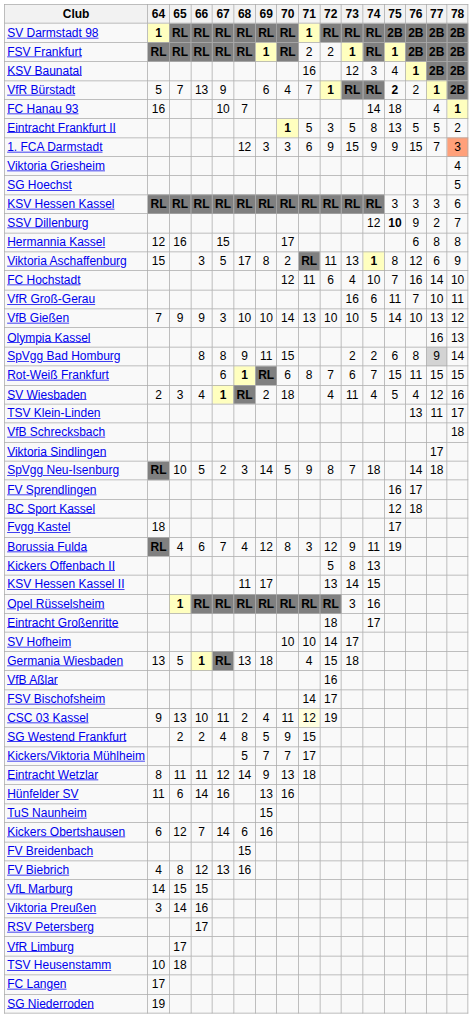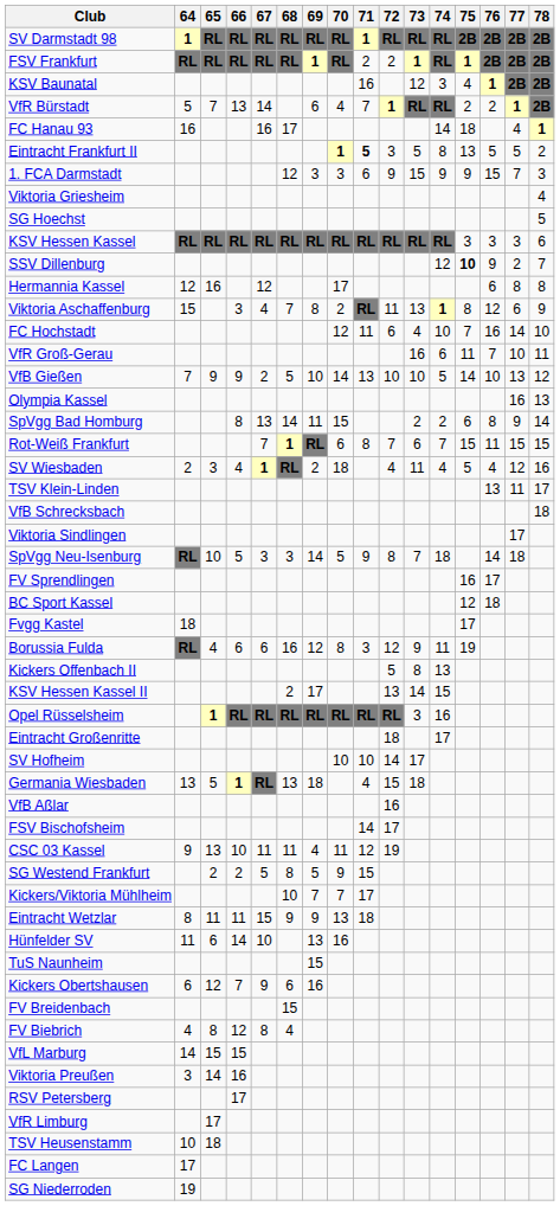VfR Bürstadt | 67: 9 -> 14
VfR Bürstadt | 75: bold -> normal
FC Hanau 93 | 67: 10 -> 16
FC Hanau 93 | 68: 7 -> 17
Eintracht Frankfurt II | 71: normal -> bold
1. FCA Darmstadt | 78: lightsalmon background -> no background
Hermannia Kassel | 67: 15 -> 12
Viktoria Aschaffenburg | 67: 5 -> 4
Viktoria Aschaffenburg | 68: 17 -> 7
VfB Gießen | 67: 3 -> 2
VfB Gießen | 68: 10 -> 5
SpVgg Bad Homburg | 67: 8 -> 13
SpVgg Bad Homburg | 68: 9 -> 14
SpVgg Bad Homburg | 77: lightgrey background -> no background
Rot-Weiß Frankfurt | 67: 6 -> 7
SpVgg Neu-Isenburg | 67: 2 -> 3
Borussia Fulda | 67: 7 -> 6
Borussia Fulda | 68: 4 -> 16
KSV Hessen Kassel II | 68: 11 -> 2
CSC 03 Kassel | 68: 2 -> 11
CSC 03 Kassel | 71: lightyellow background -> no background
SG Westend Frankfurt | 67: 4 -> 5
Kickers/Viktoria Mühlheim | 68: 5 -> 10
Eintracht Wetzlar | 67: 12 -> 15
Eintracht Wetzlar | 68: 14 -> 9
Hünfelder SV | 67: 16 -> 10
Kickers Obertshausen | 67: 14 -> 9
FV Biebrich | 67: 13 -> 8
FV Biebrich | 68: 16 -> 4
